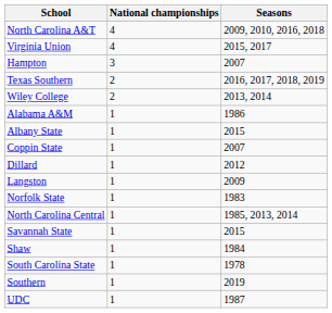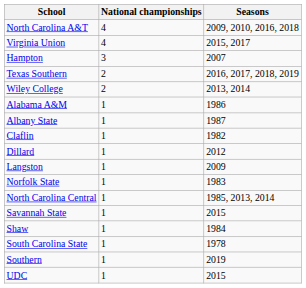Albany State | Seasons: 2015 -> 1987
+ row: Claflin | 1 | 1982
- row: Coppin State | 1 | 2007
UDC | Seasons: 1987 -> 2015
